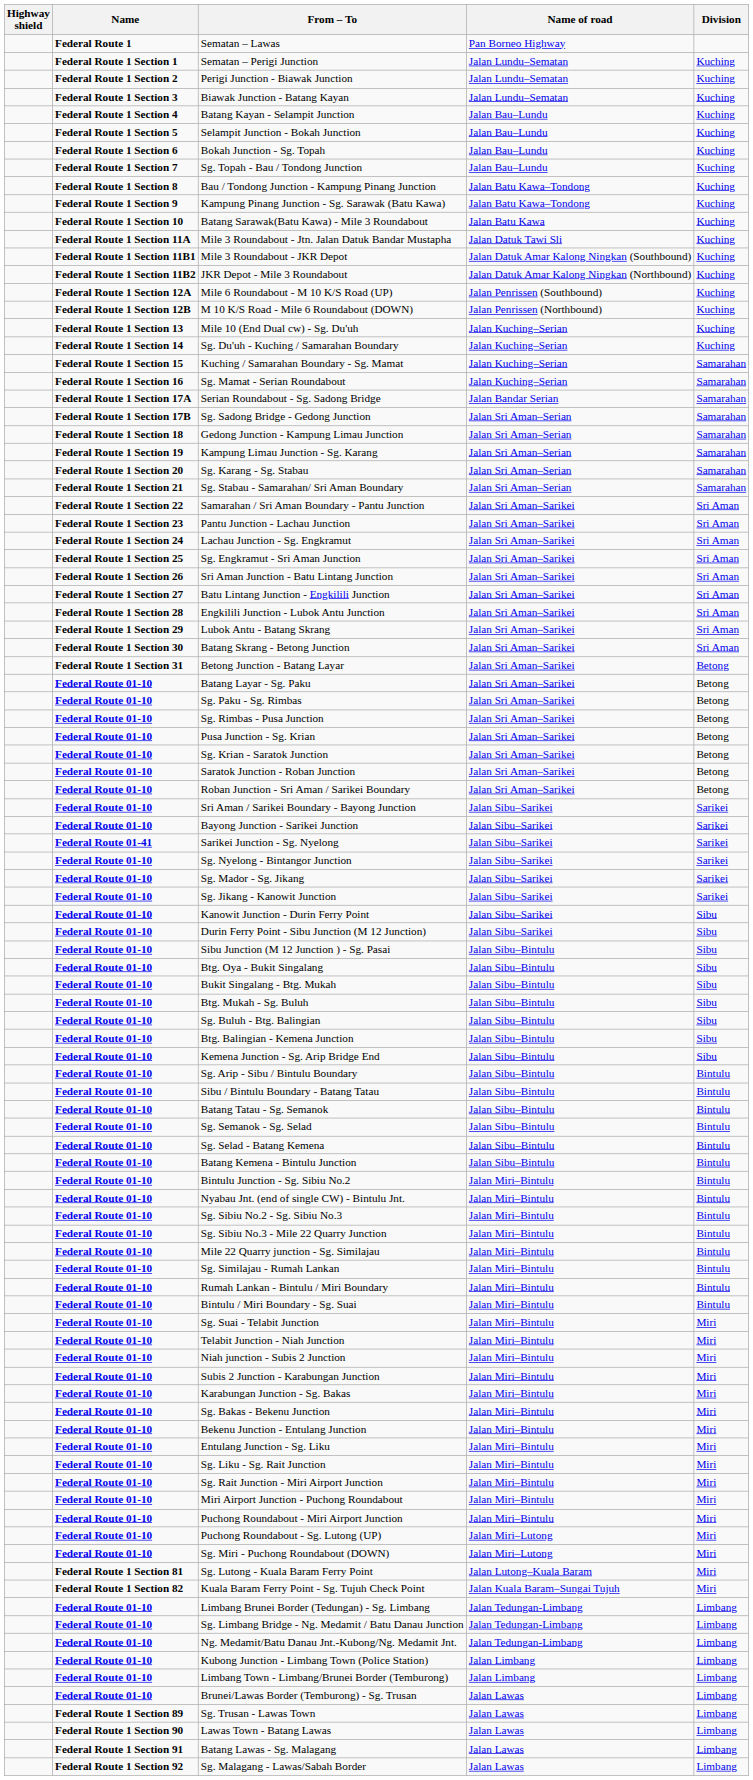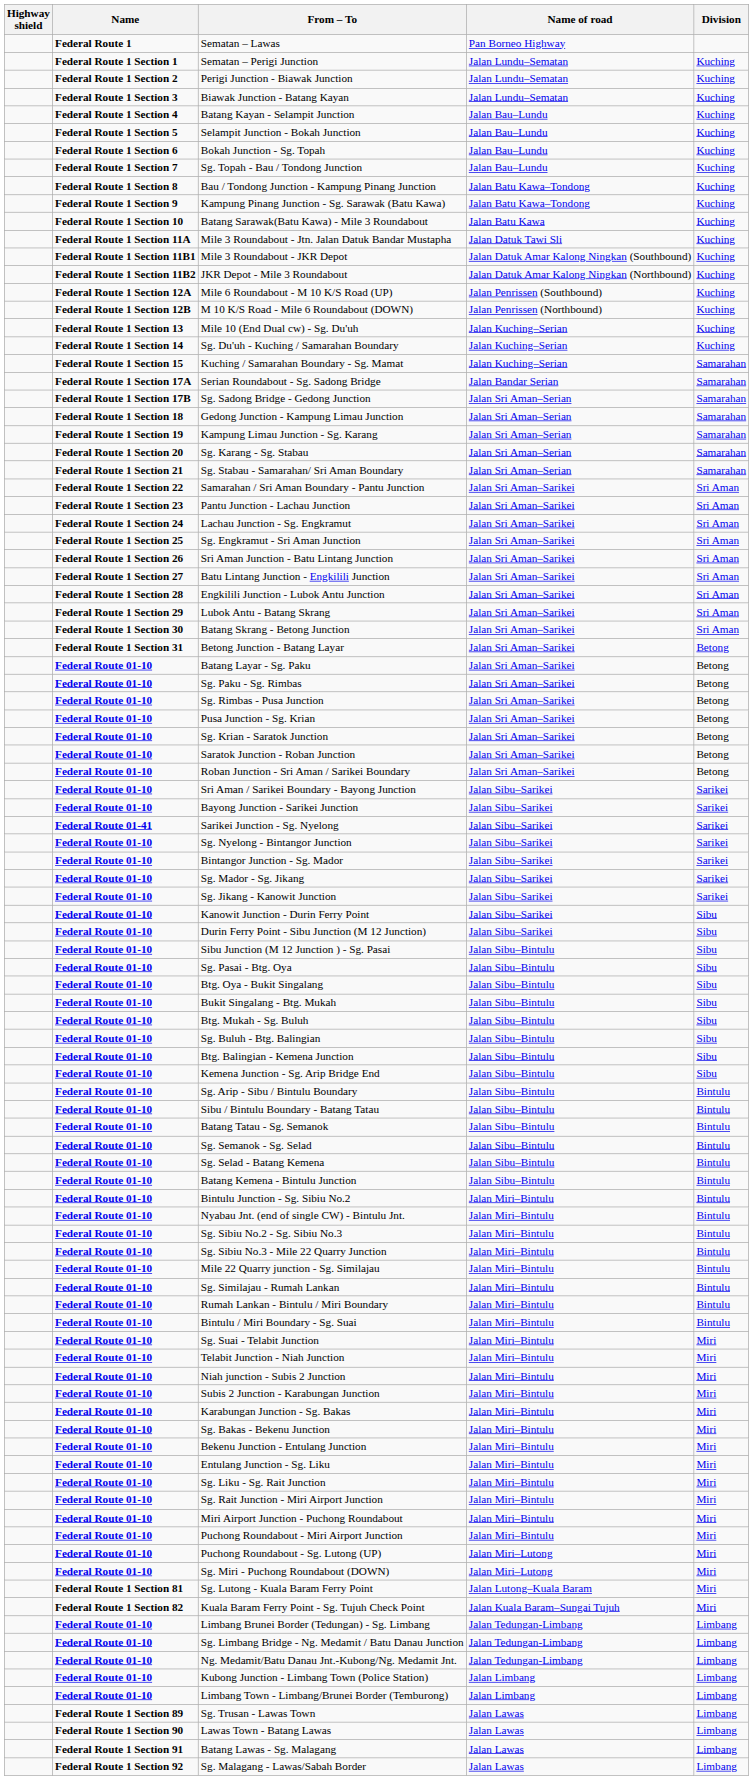- row: Federal Route 1 Section 16 | Sg. Mamat - Serian Roundabout | Jalan Kuching–Serian | Samarahan
+ row: Federal Route 01-10 | Bintangor Junction - Sg. Mador | Jalan Sibu–Sarikei | Sarikei
+ row: Federal Route 01-10 | Sg. Pasai - Btg. Oya | Jalan Sibu–Bintulu | Sibu
- row: Federal Route 01-10 | Brunei/Lawas Border (Temburong) - Sg. Trusan | Jalan Lawas | Limbang
